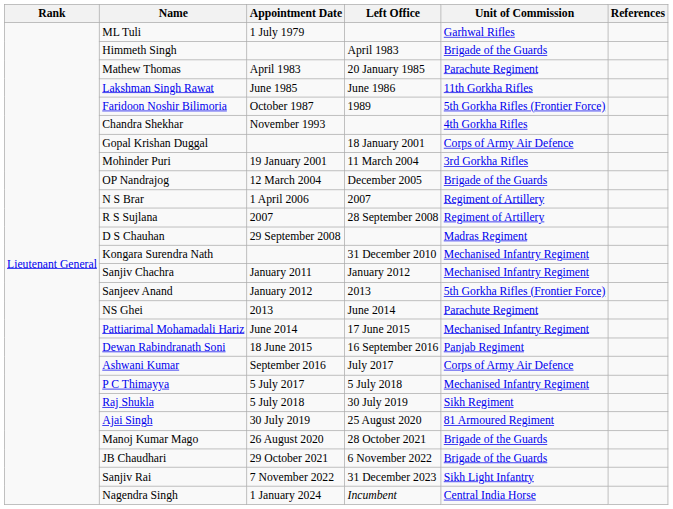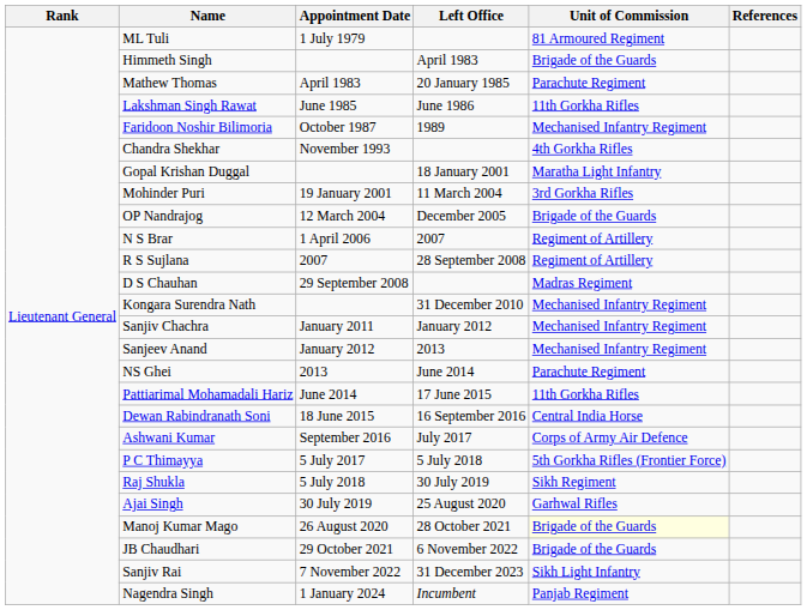ML Tuli | Unit of Commission: Garhwal Rifles -> 81 Armoured Regiment
Faridoon Noshir Bilimoria | Unit of Commission: 5th Gorkha Rifles (Frontier Force) -> Mechanised Infantry Regiment
Gopal Krishan Duggal | Unit of Commission: Corps of Army Air Defence -> Maratha Light Infantry
Sanjeev Anand | Unit of Commission: 5th Gorkha Rifles (Frontier Force) -> Mechanised Infantry Regiment
Pattiarimal Mohamadali Hariz | Unit of Commission: Mechanised Infantry Regiment -> 11th Gorkha Rifles
Dewan Rabindranath Soni | Unit of Commission: Panjab Regiment -> Central India Horse
P C Thimayya | Unit of Commission: Mechanised Infantry Regiment -> 5th Gorkha Rifles (Frontier Force)
Ajai Singh | Unit of Commission: 81 Armoured Regiment -> Garhwal Rifles
Manoj Kumar Mago | Unit of Commission: no background -> lightyellow background
Nagendra Singh | Unit of Commission: Central India Horse -> Panjab Regiment
